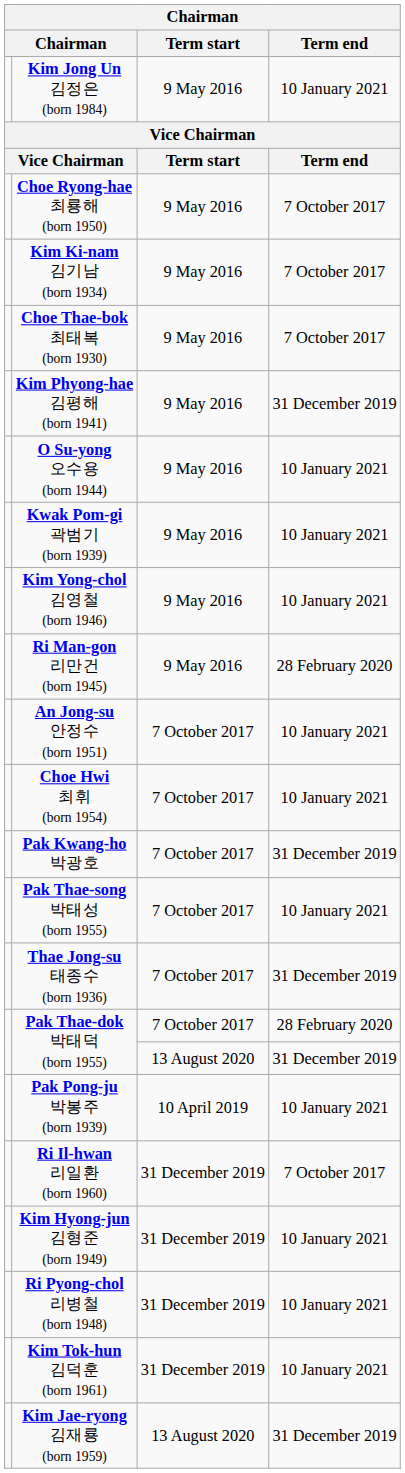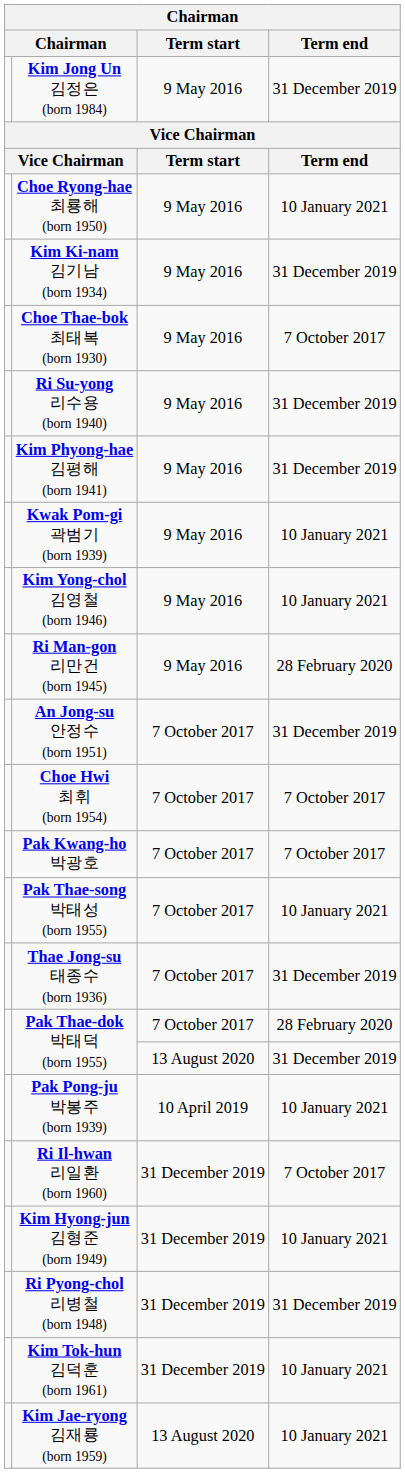Kim Jong Un 김정은 (born 1984) | Term end: 10 January 2021 -> 31 December 2019
Choe Ryong-hae 최룡해 (born 1950) | Term end: 7 October 2017 -> 10 January 2021
Kim Ki-nam 김기남 (born 1934) | Term end: 7 October 2017 -> 31 December 2019
+ row: Ri Su-yong 리수용 (born 1940) | 9 May 2016 | 31 December 2019
- row: O Su-yong 오수용 (born 1944) | 9 May 2016 | 10 January 2021
An Jong-su 안정수 (born 1951) | Term end: 10 January 2021 -> 31 December 2019
Choe Hwi 최휘 (born 1954) | Term end: 10 January 2021 -> 7 October 2017
Pak Kwang-ho 박광호 | Term end: 31 December 2019 -> 7 October 2017
Ri Pyong-chol 리병철 (born 1948) | Term end: 10 January 2021 -> 31 December 2019
Kim Jae-ryong 김재룡 (born 1959) | Term end: 31 December 2019 -> 10 January 2021
